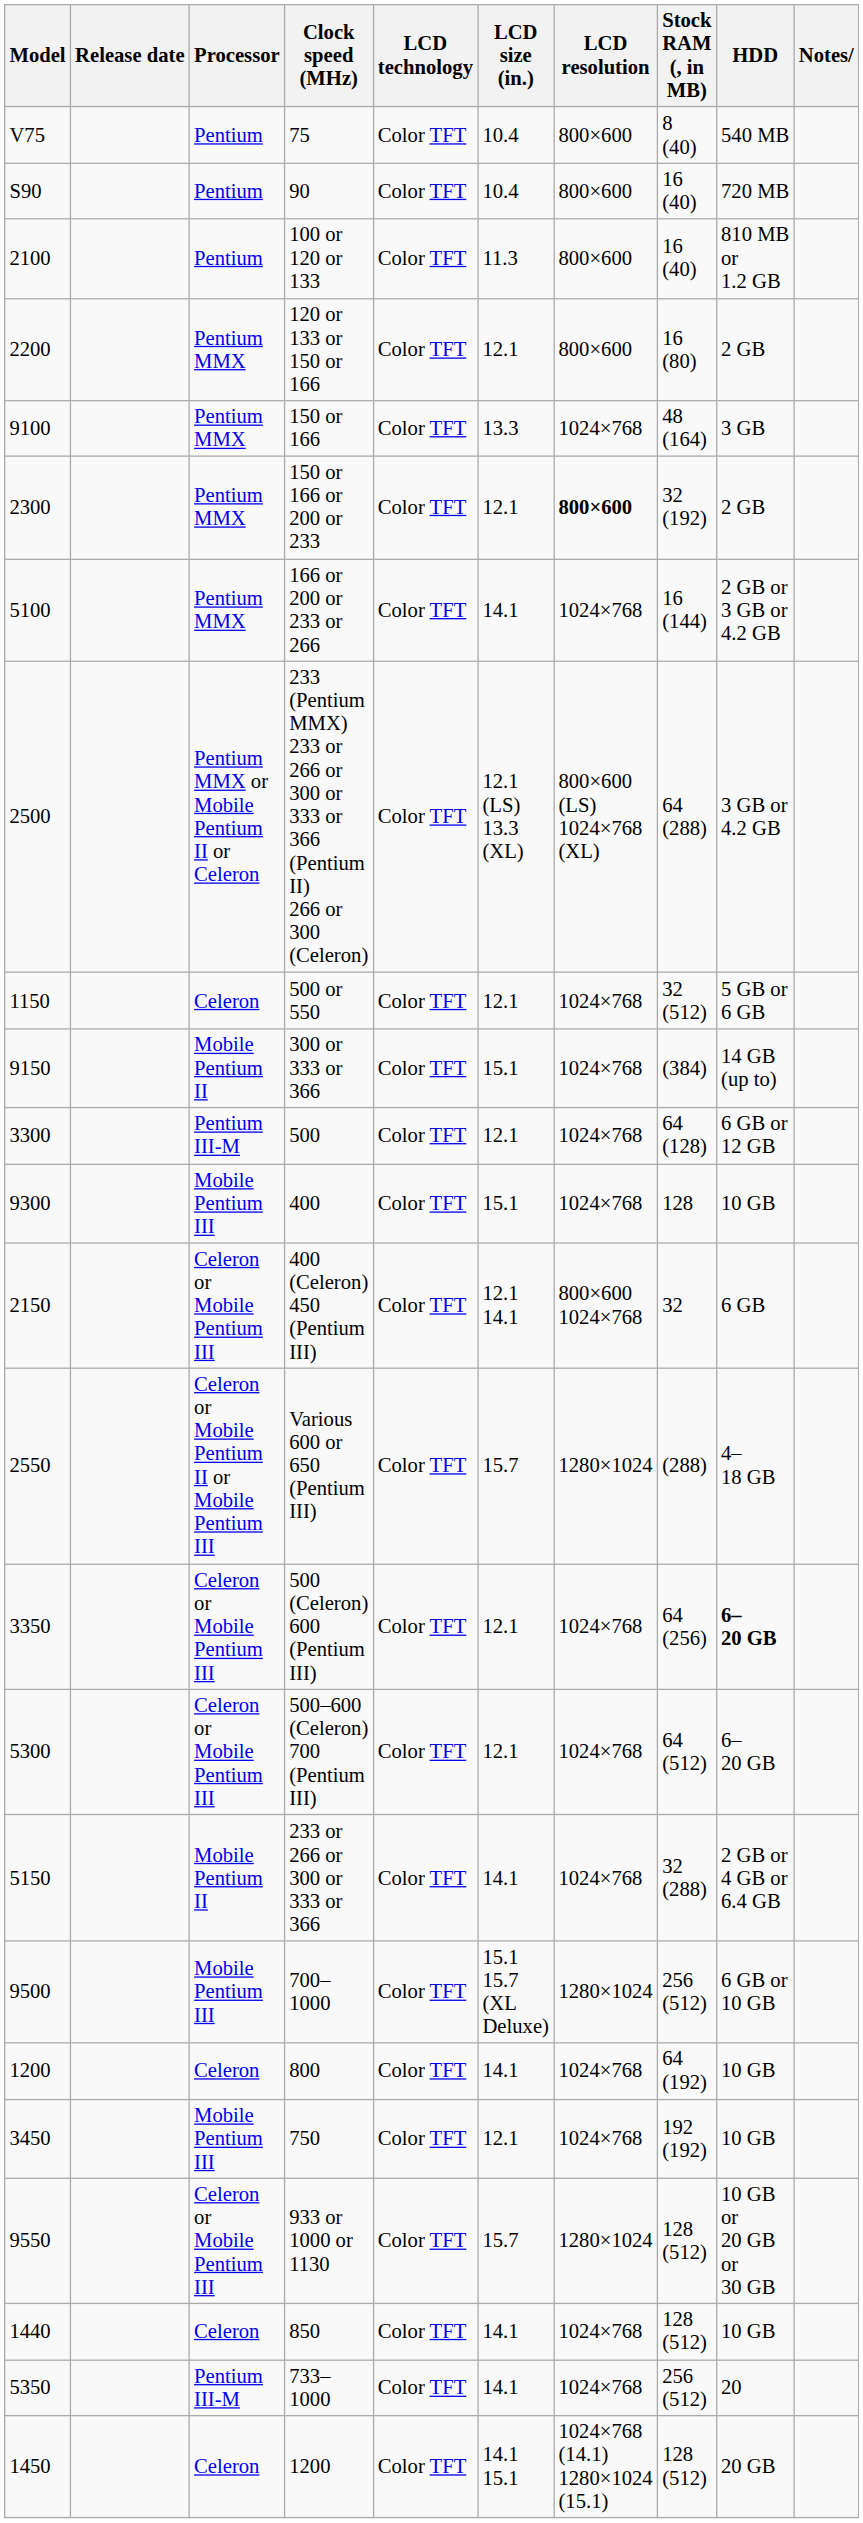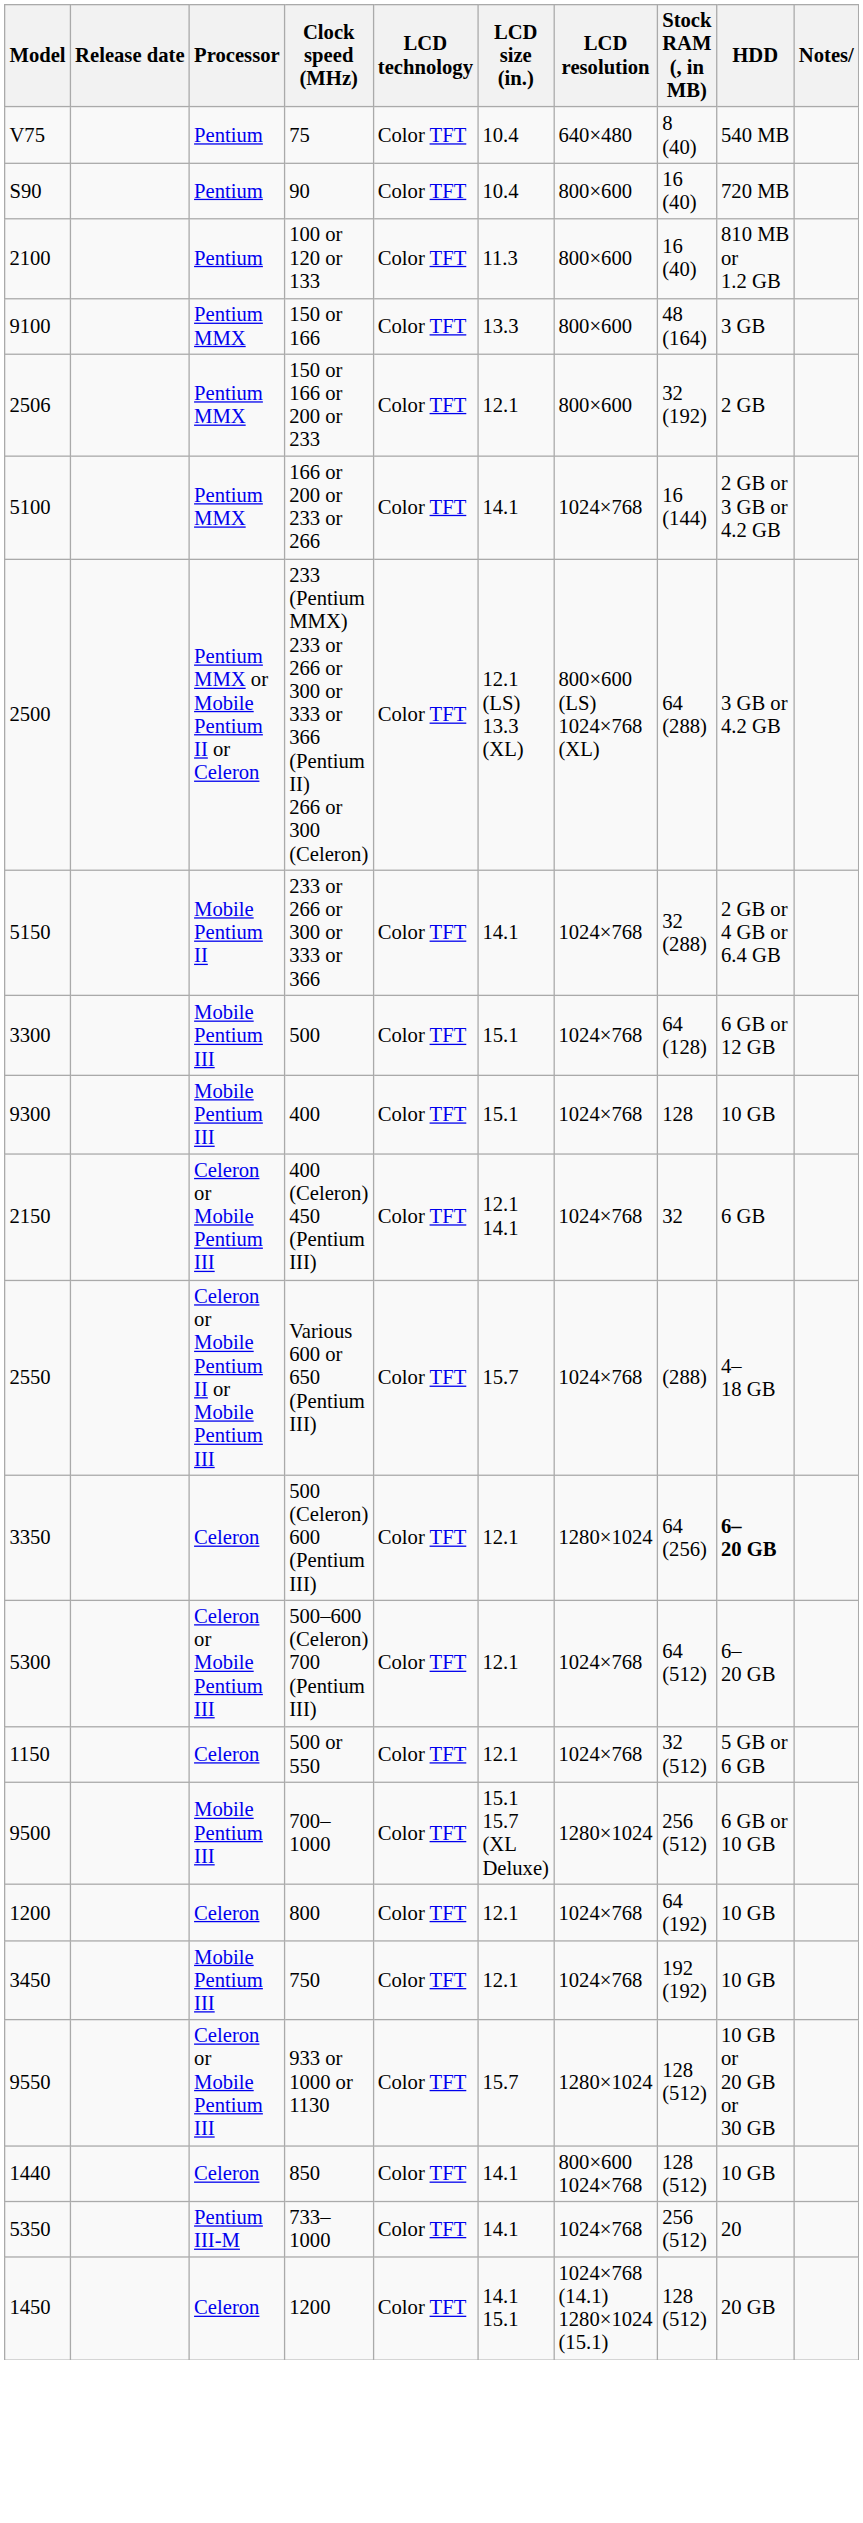75 | LCD resolution: 800×600 -> 640×480
- row: 2200 | Pentium MMX | 120 or 133 or 150 or 166 | Color TFT | 12.1 | 800×600 | 16 (80) | 2 GB
150 or 166 | LCD resolution: 1024×768 -> 800×600
150 or 166 or 200 or 233 | Model: 2300 -> 2506
150 or 166 or 200 or 233 | LCD resolution: bold -> normal
rows swapped: 233 or 266 or 300 or 333 or 366 <-> 500 or 550
- row: 9150 | Mobile Pentium II | 300 or 333 or 366 | Color TFT | 15.1 | 1024×768 | (384) | 14 GB (up to)
500 | Processor: Pentium III-M -> Mobile Pentium III
500 | LCD size (in.): 12.1 -> 15.1
400 (Celeron) 450 (Pentium III) | LCD resolution: 800×600 1024×768 -> 1024×768
Various 600 or 650 (Pentium III) | LCD resolution: 1280×1024 -> 1024×768
500 (Celeron) 600 (Pentium III) | Processor: Celeron or Mobile Pentium III -> Celeron
500 (Celeron) 600 (Pentium III) | LCD resolution: 1024×768 -> 1280×1024
800 | LCD size (in.): 14.1 -> 12.1
850 | LCD resolution: 1024×768 -> 800×600 1024×768
